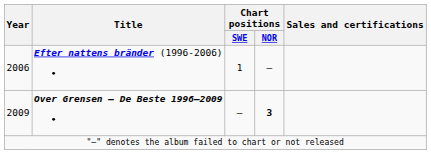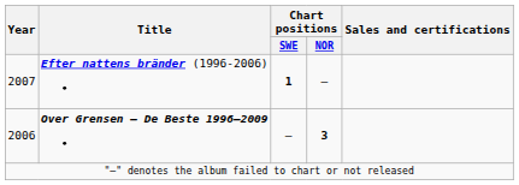Efter nattens bränder (1996-2006) | Year: 2006 -> 2007
Efter nattens bränder (1996-2006) | Chart positions / SWE: normal -> bold
Over Grensen – De Beste 1996–2009 | Year: 2009 -> 2006
